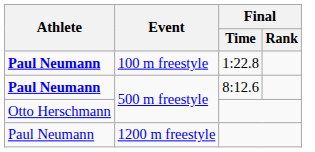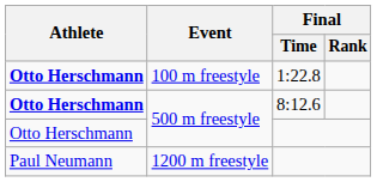100 m freestyle | Athlete: Paul Neumann -> Otto Herschmann
500 m freestyle / 8:12.6 | Athlete: Paul Neumann -> Otto Herschmann
